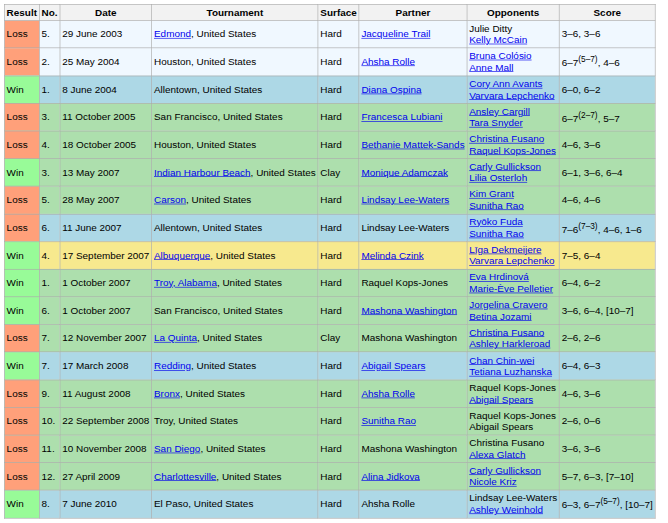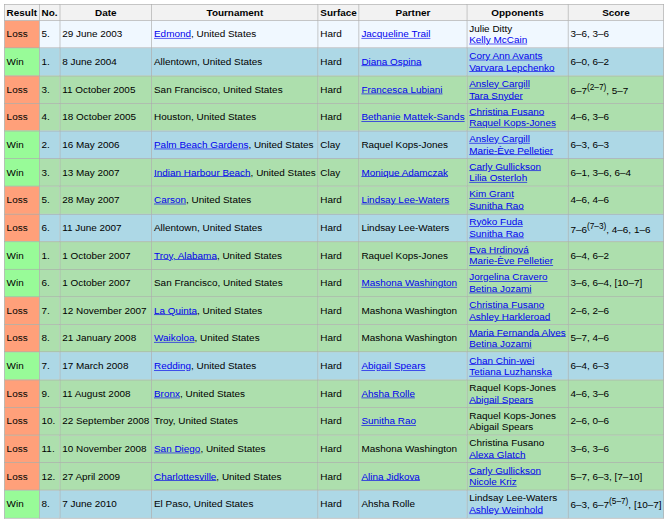- row: Loss | 2. | 25 May 2004 | Houston, United States | Hard | Ahsha Rolle | Bruna Colósio Anne Mall | 6–7(5–7), 4–6
+ row: Win | 2. | 16 May 2006 | Palm Beach Gardens, United States | Clay | Raquel Kops-Jones | Ansley Cargill Marie-Ève Pelletier | 6–3, 6–3
- row: Win | 4. | 17 September 2007 | Albuquerque, United States | Hard | Melinda Czink | Līga Dekmeijere Varvara Lepchenko | 7–5, 6–4
12 November 2007 | Surface: Clay -> Hard
+ row: Loss | 8. | 21 January 2008 | Waikoloa, United States | Hard | Mashona Washington | Maria Fernanda Alves Betina Jozami | 5–7, 4–6
